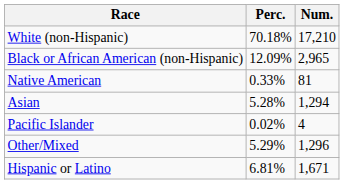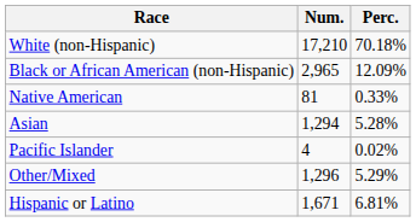columns swapped: Num. <-> Perc.
